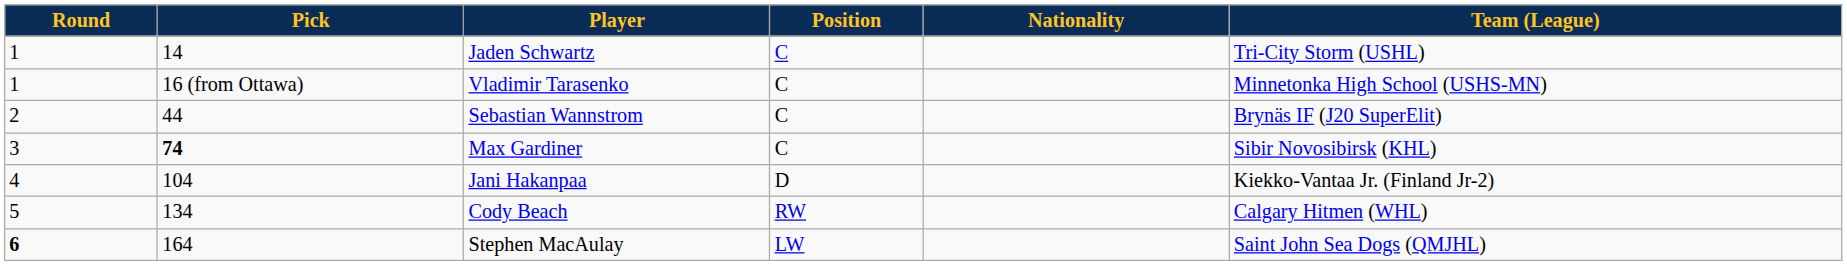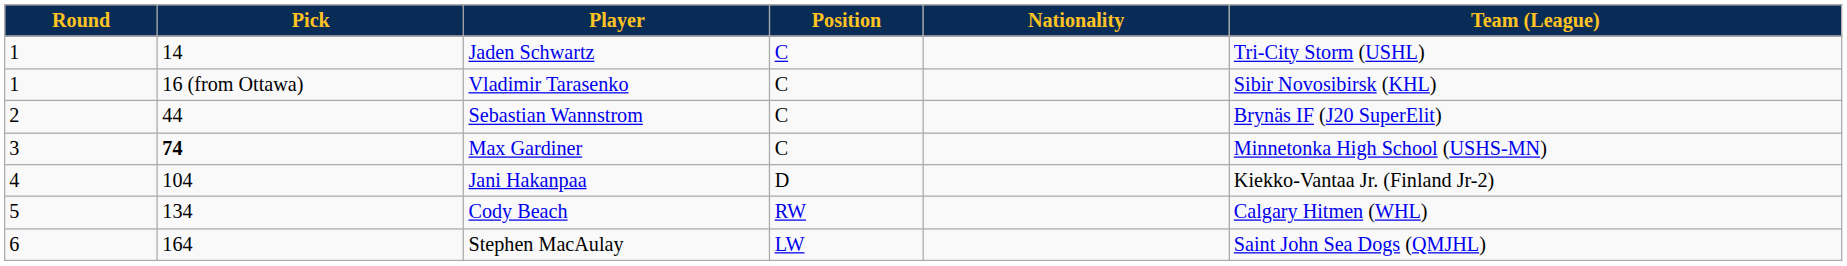Vladimir Tarasenko | Team (League): Minnetonka High School (USHS-MN) -> Sibir Novosibirsk (KHL)
Max Gardiner | Team (League): Sibir Novosibirsk (KHL) -> Minnetonka High School (USHS-MN)
Stephen MacAulay | Round: bold -> normal
